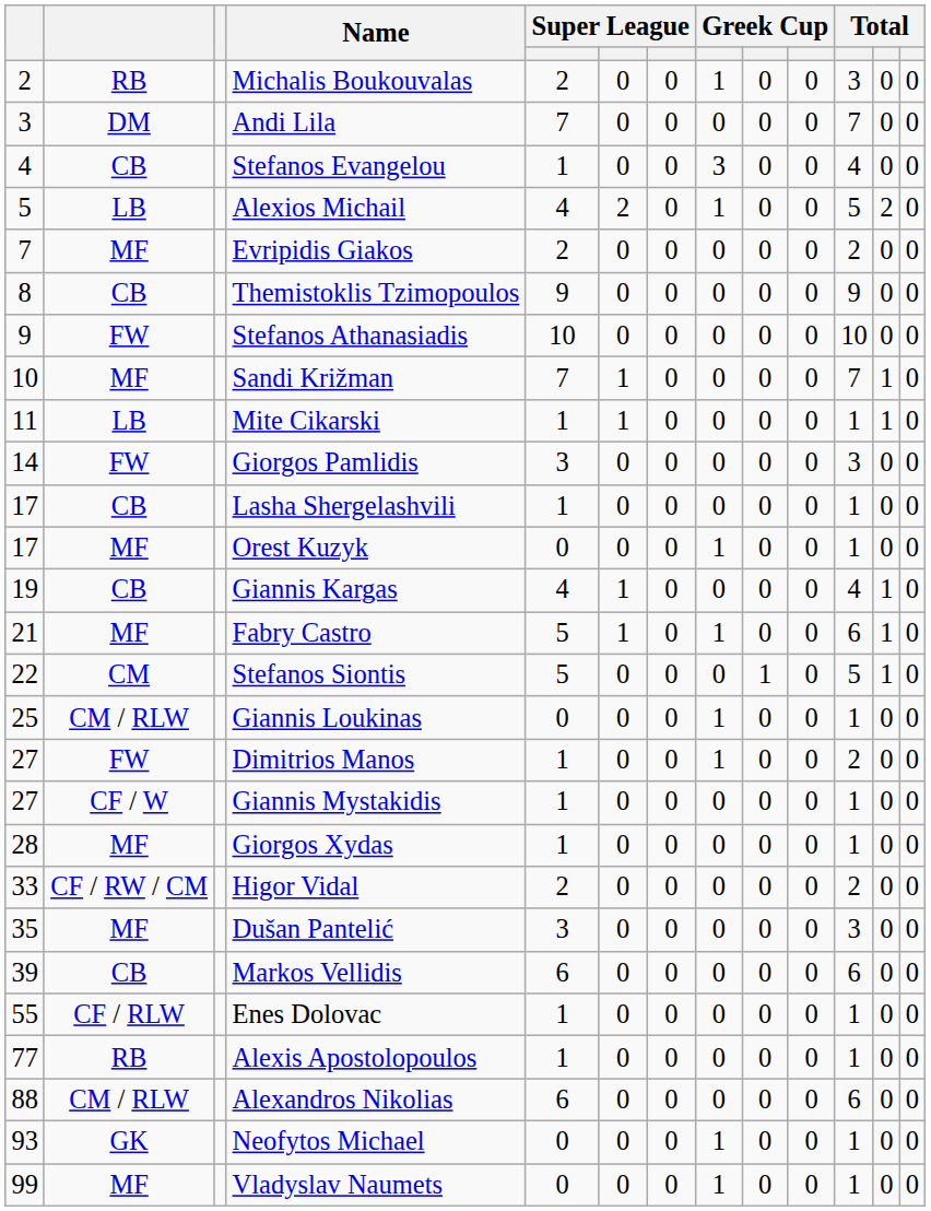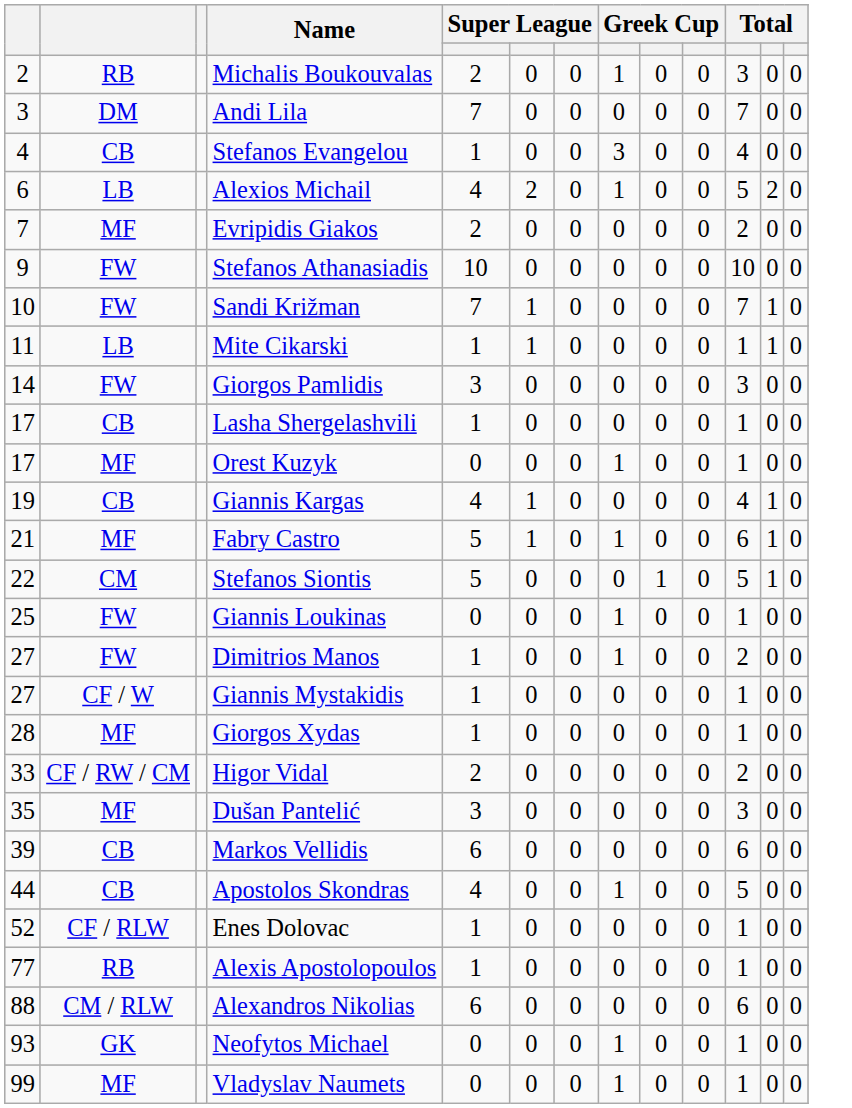Alexios Michail | column 1: 5 -> 6
- row: 8 | CB | Themistoklis Tzimopoulos | 9 | 0 | 0 | 0 | 0 | 0 | 9 | 0 | 0
Sandi Križman | column 2: MF -> FW
Giannis Loukinas | column 2: CM / RLW -> FW
+ row: 44 | CB | Apostolos Skondras | 4 | 0 | 0 | 1 | 0 | 0 | 5 | 0 | 0
Enes Dolovac | column 1: 55 -> 52
